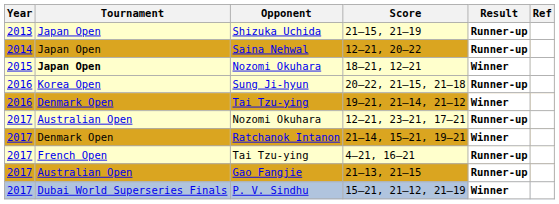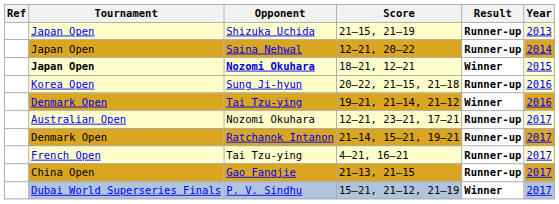columns swapped: Year <-> Ref
18–21, 12–21 | Opponent: normal -> bold
21–14, 15–21, 19–21 | Result: Winner -> Runner-up
21–13, 21–15 | Tournament: Australian Open -> China Open
